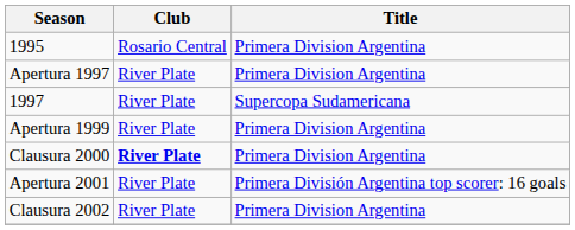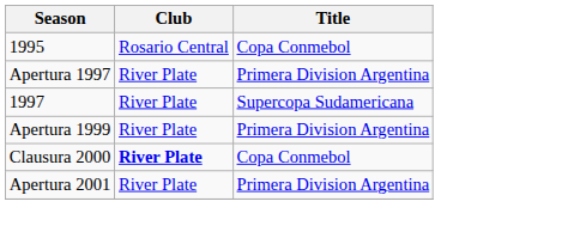1995 | Title: Primera Division Argentina -> Copa Conmebol
Clausura 2000 | Title: Primera Division Argentina -> Copa Conmebol
Apertura 2001 | Title: Primera División Argentina top scorer: 16 goals -> Primera Division Argentina
- row: Clausura 2002 | River Plate | Primera Division Argentina
